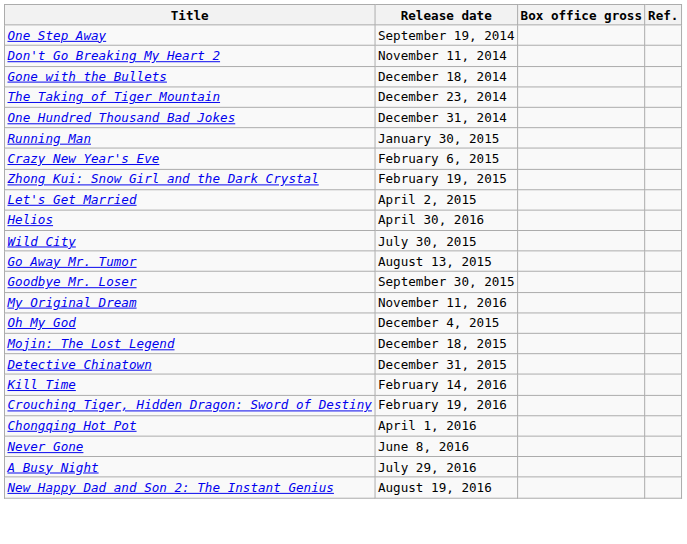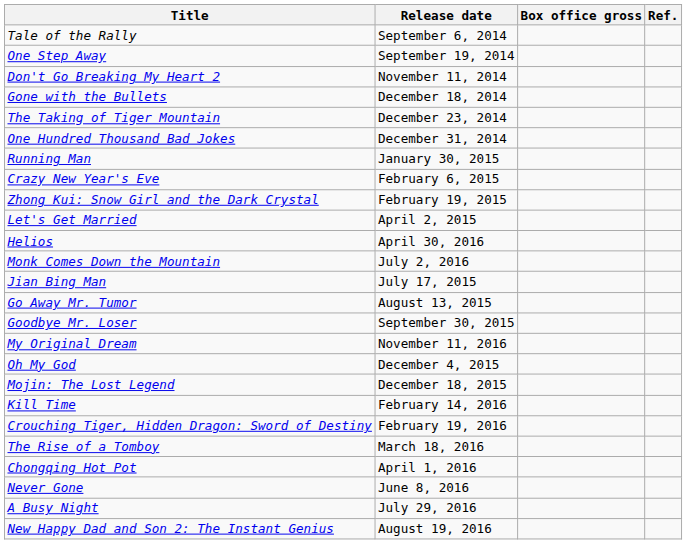+ row: Tale of the Rally | September 6, 2014
+ row: Monk Comes Down the Mountain | July 2, 2016
+ row: Jian Bing Man | July 17, 2015
- row: Wild City | July 30, 2015
- row: Detective Chinatown | December 31, 2015
+ row: The Rise of a Tomboy | March 18, 2016
